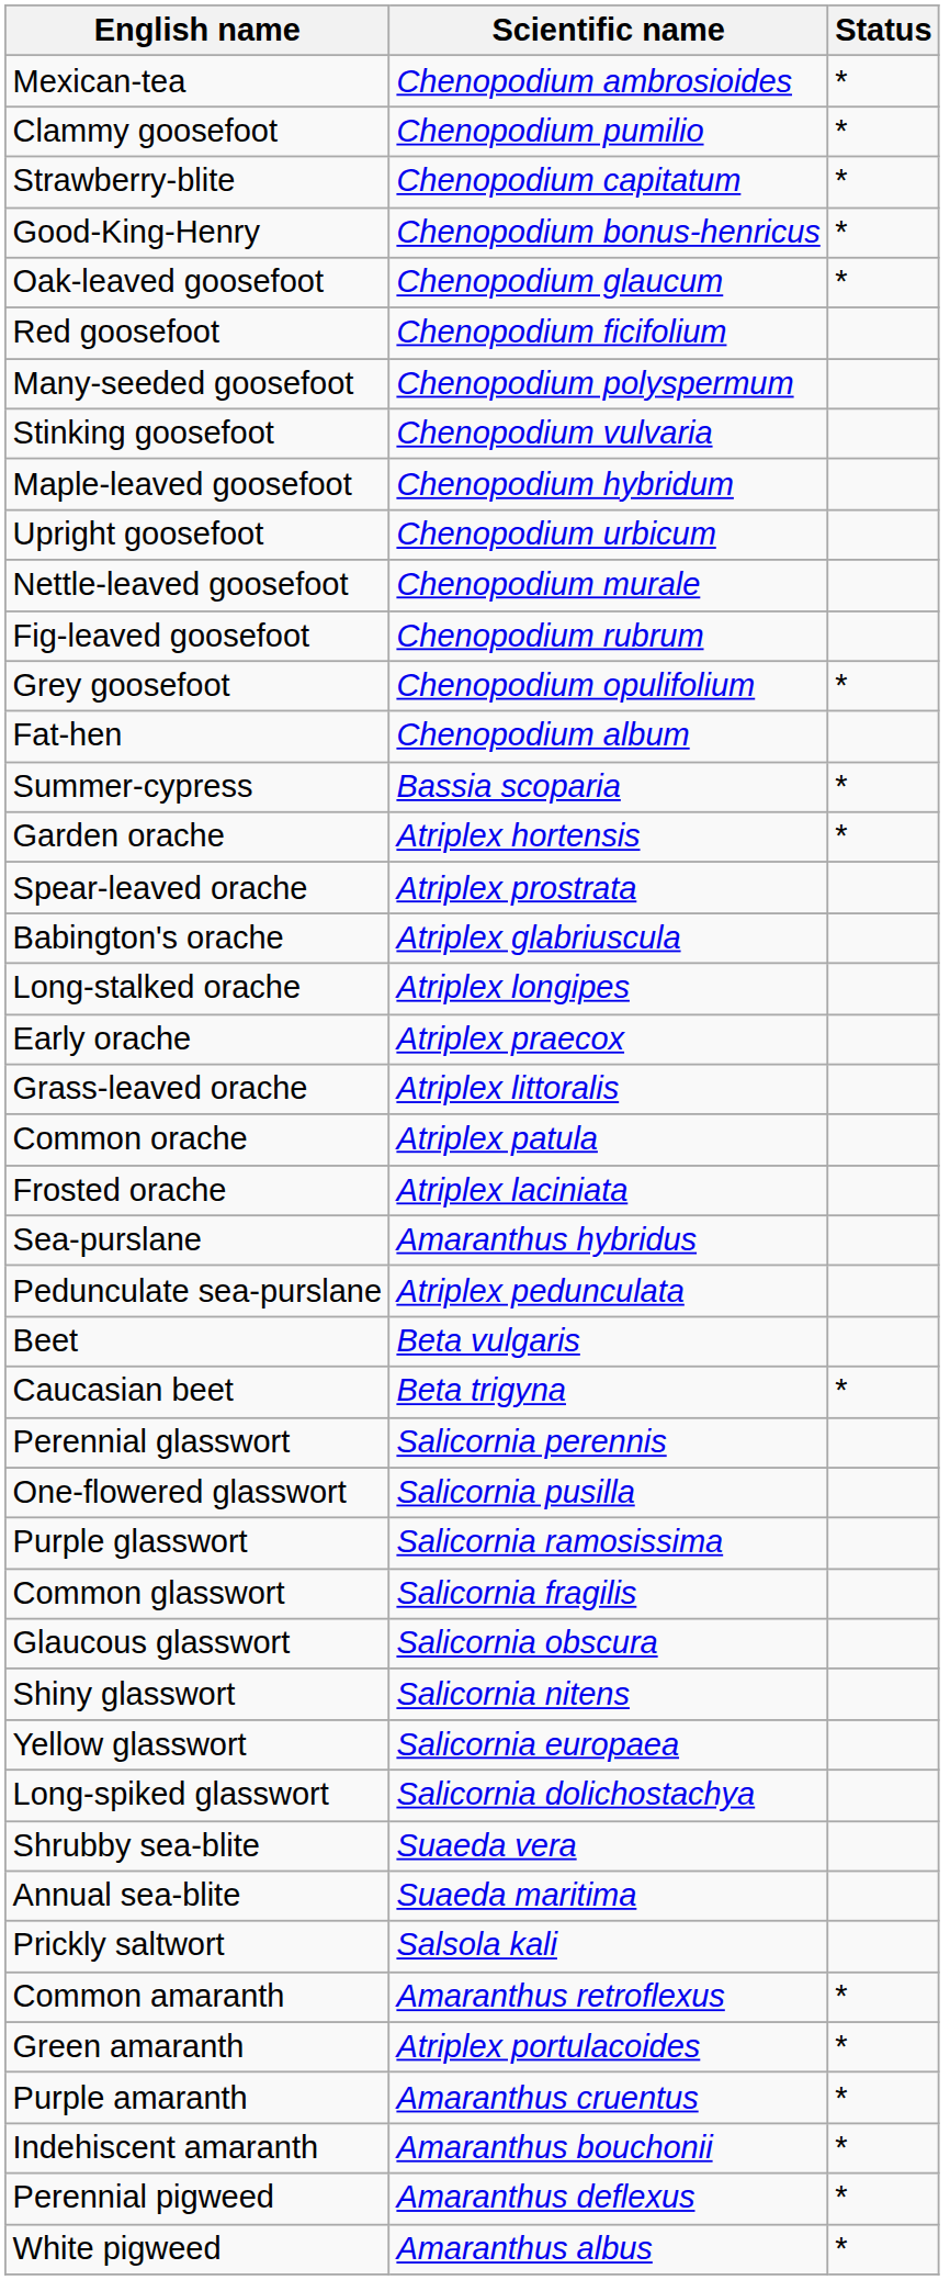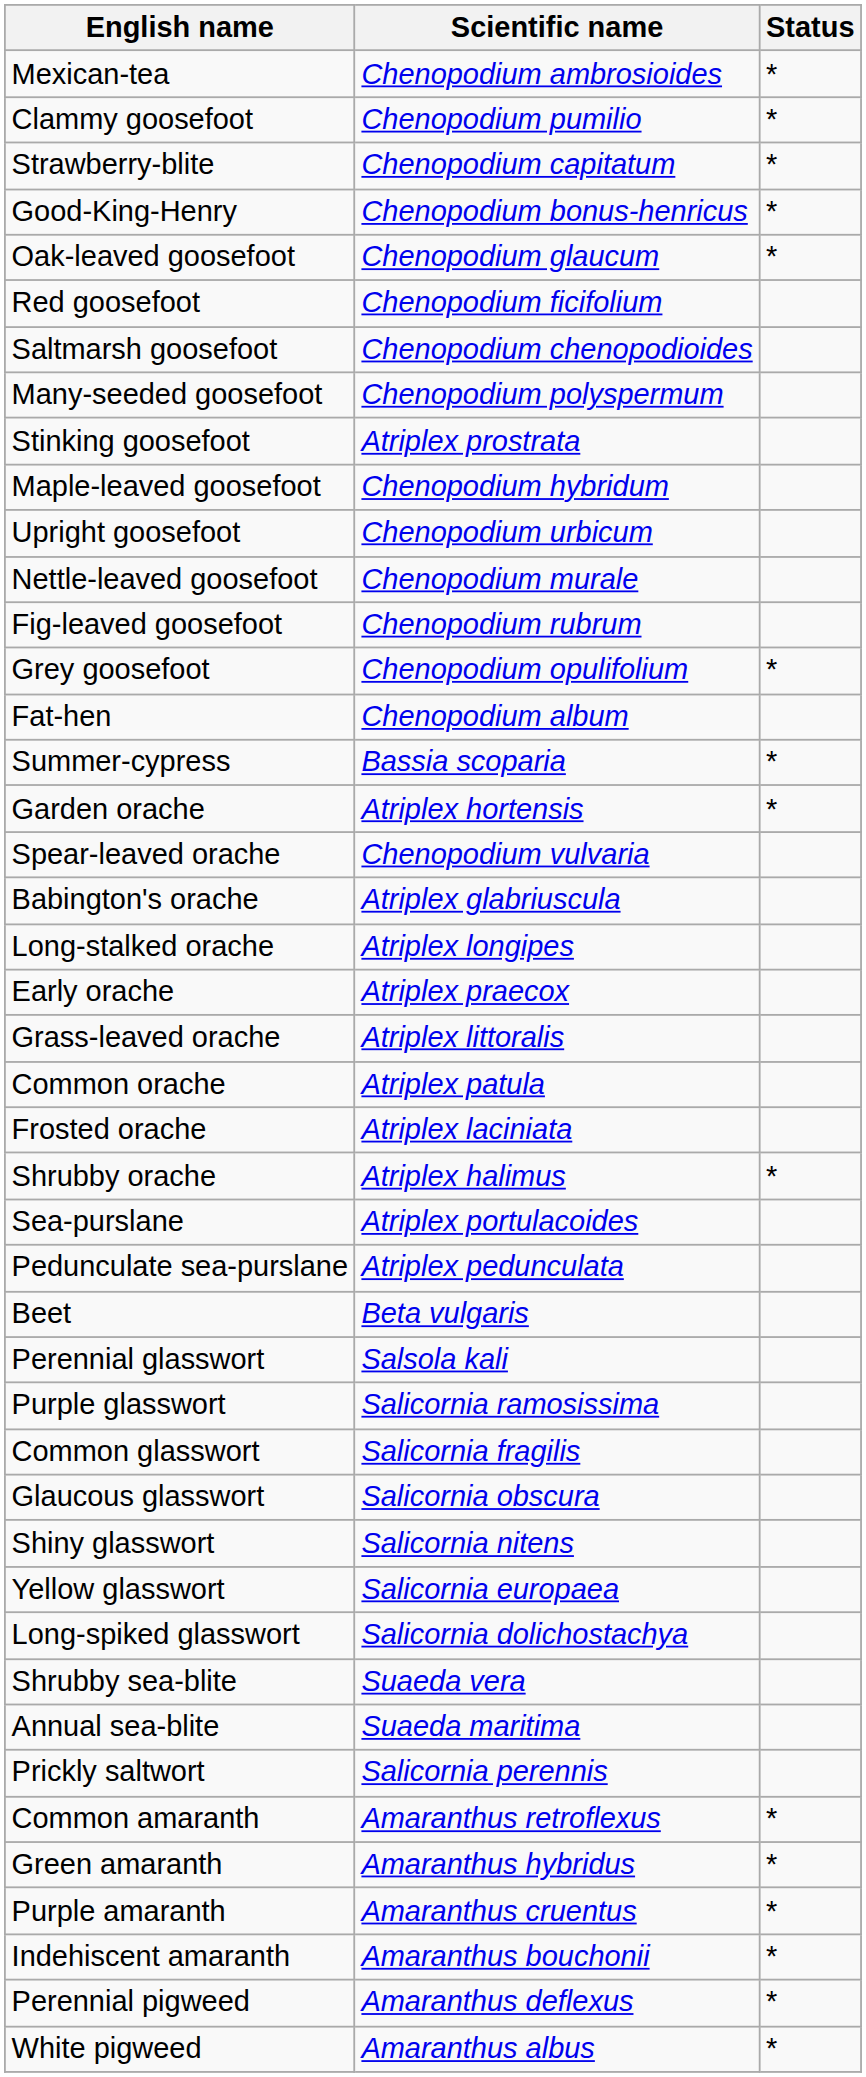+ row: Saltmarsh goosefoot | Chenopodium chenopodioides
Stinking goosefoot | Scientific name: Chenopodium vulvaria -> Atriplex prostrata
Spear-leaved orache | Scientific name: Atriplex prostrata -> Chenopodium vulvaria
+ row: Shrubby orache | Atriplex halimus | *
Sea-purslane | Scientific name: Amaranthus hybridus -> Atriplex portulacoides
- row: Caucasian beet | Beta trigyna | *
Perennial glasswort | Scientific name: Salicornia perennis -> Salsola kali
- row: One-flowered glasswort | Salicornia pusilla
Prickly saltwort | Scientific name: Salsola kali -> Salicornia perennis
Green amaranth | Scientific name: Atriplex portulacoides -> Amaranthus hybridus
